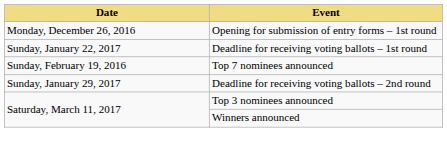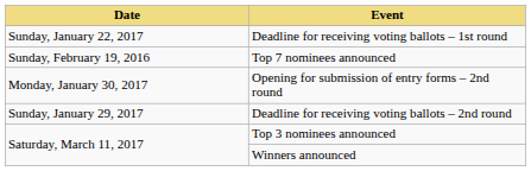- row: Monday, December 26, 2016 | Opening for submission of entry forms – 1st round
+ row: Monday, January 30, 2017 | Opening for submission of entry forms – 2nd round
